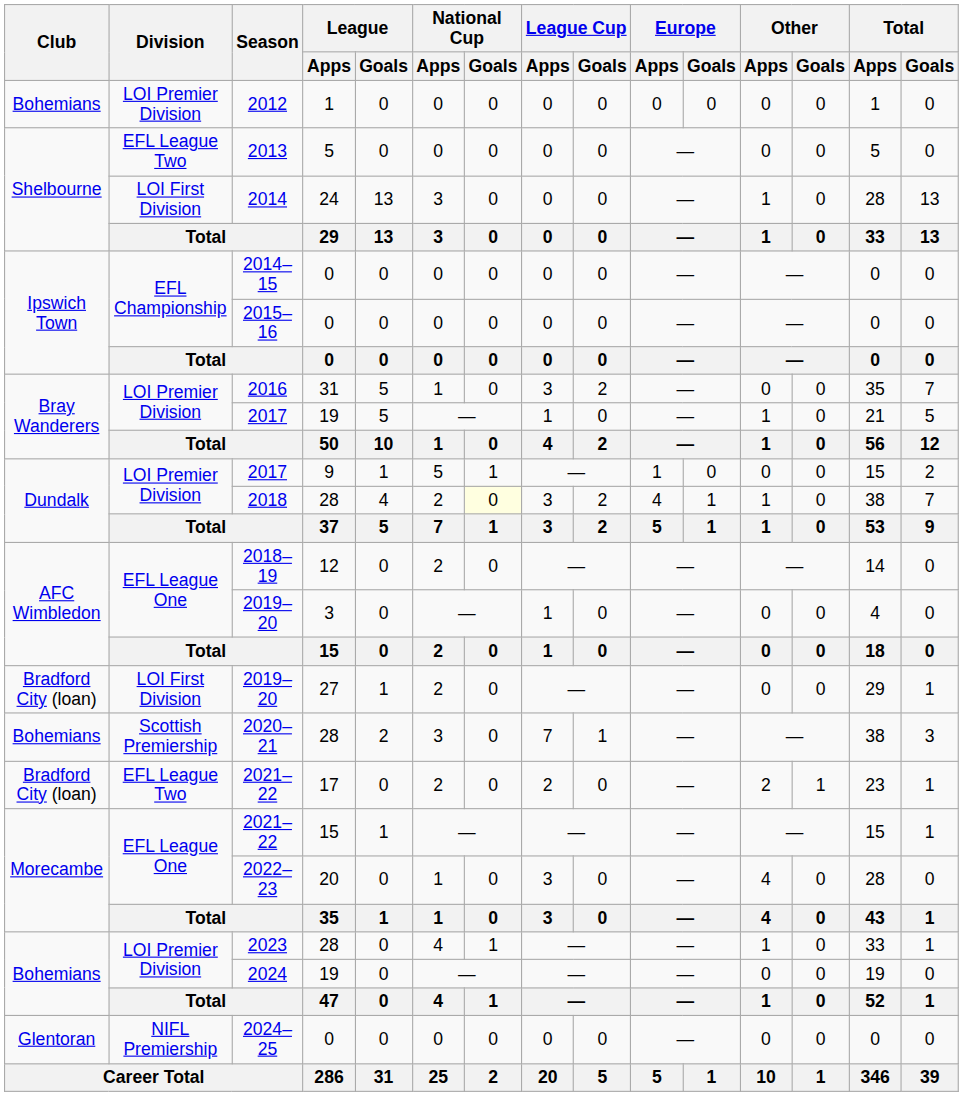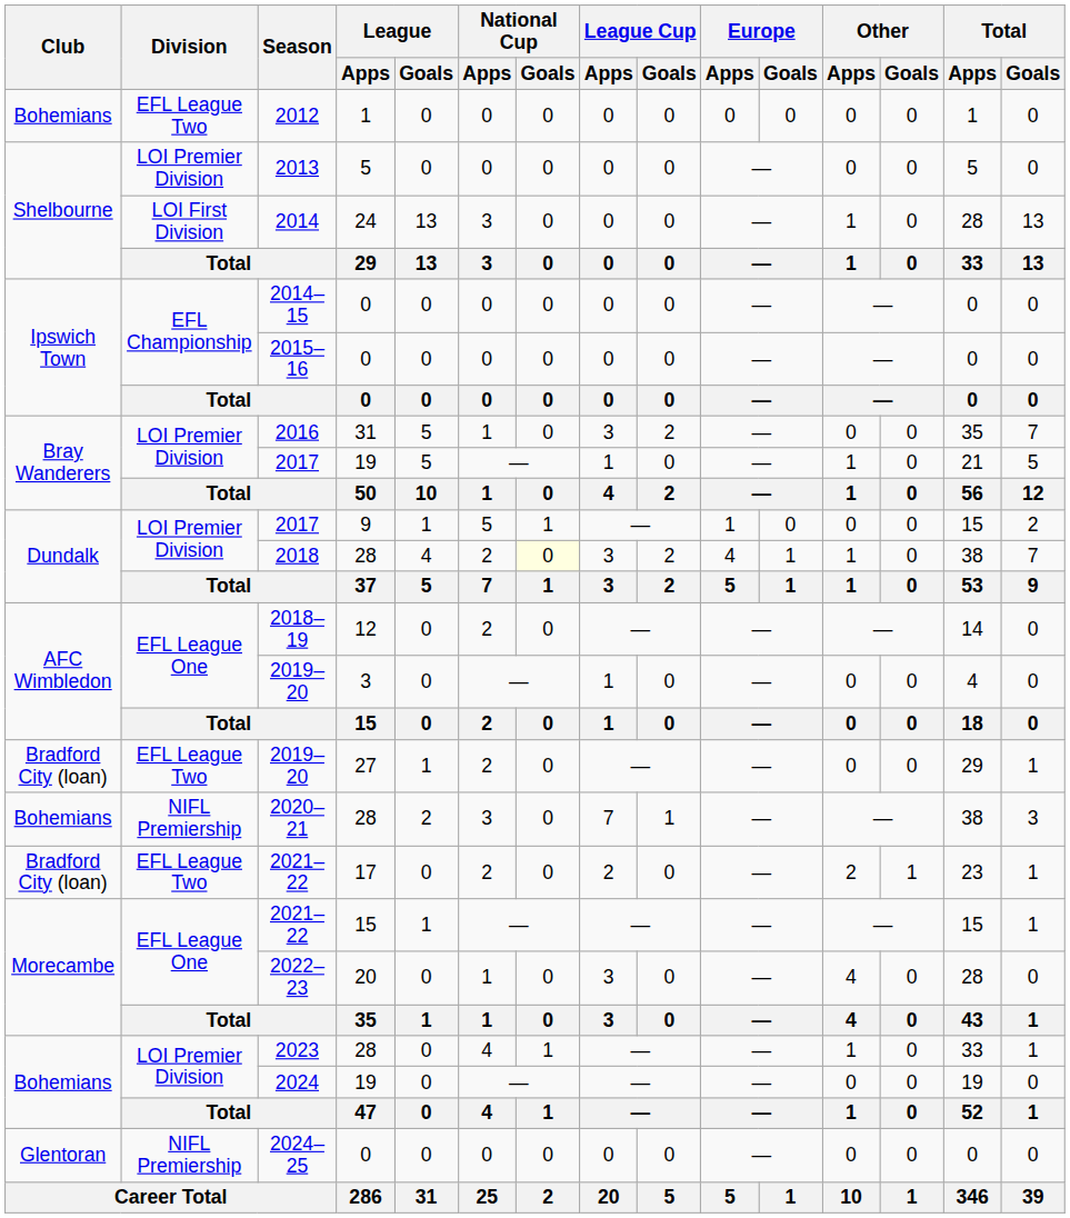2012 | Division: LOI Premier Division -> EFL League Two
2013 | Division: EFL League Two -> LOI Premier Division
2019–20 / 27 | Division: LOI First Division -> EFL League Two
2020–21 | Division: Scottish Premiership -> NIFL Premiership
